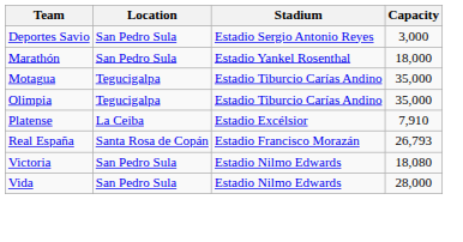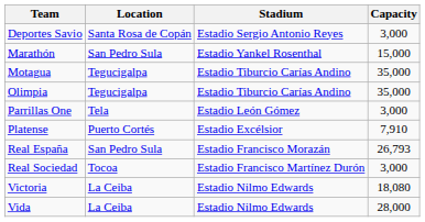Deportes Savio | Location: San Pedro Sula -> Santa Rosa de Copán
Marathón | Capacity: 18,000 -> 15,000
+ row: Parrillas One | Tela | Estadio León Gómez | 3,000
Platense | Location: La Ceiba -> Puerto Cortés
Real España | Location: Santa Rosa de Copán -> San Pedro Sula
+ row: Real Sociedad | Tocoa | Estadio Francisco Martínez Durón | 3,000
Victoria | Location: San Pedro Sula -> La Ceiba
Vida | Location: San Pedro Sula -> La Ceiba
